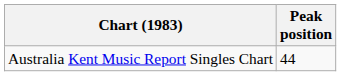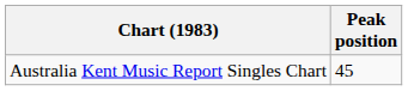Australia Kent Music Report Singles Chart | Peak position: 44 -> 45
